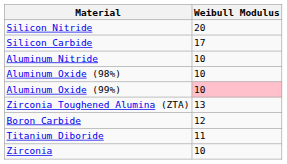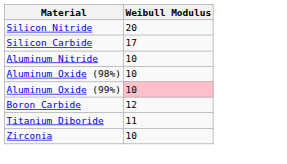- row: Zirconia Toughened Alumina (ZTA) | 13
